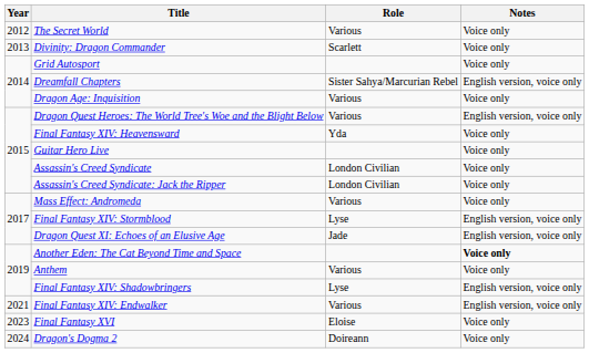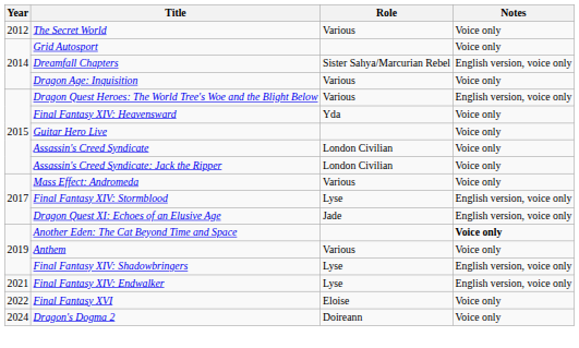- row: 2013 | Divinity: Dragon Commander | Scarlett | Voice only
Final Fantasy XIV: Endwalker | Role: Various -> Lyse
Final Fantasy XVI | Year: 2023 -> 2022
